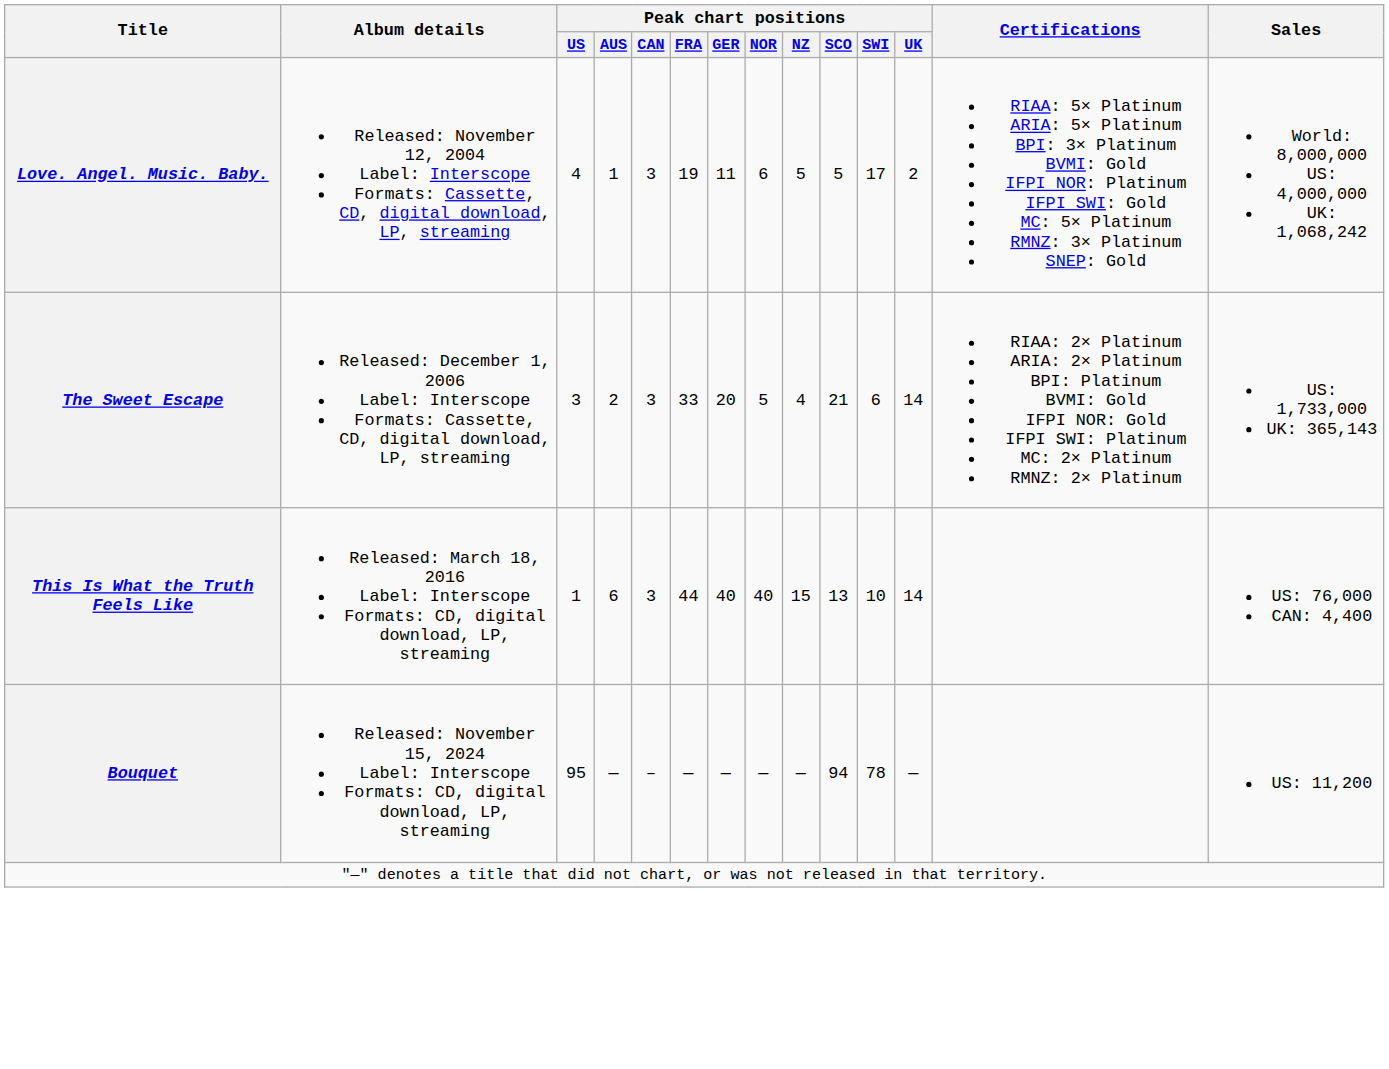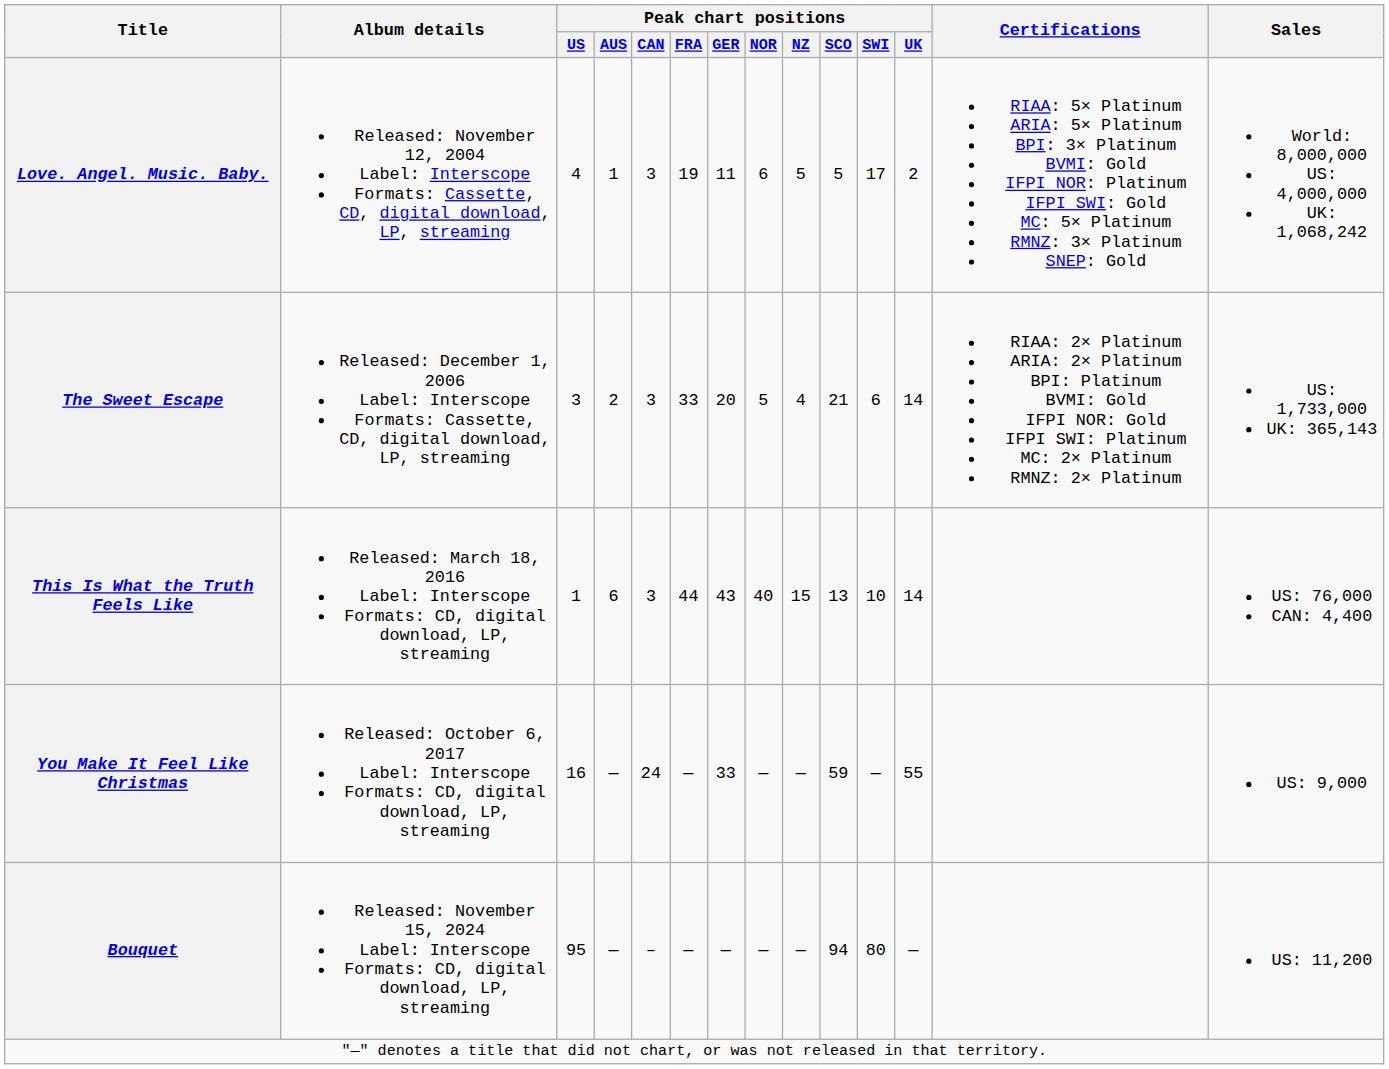This Is What the Truth Feels Like | Peak chart positions / GER: 40 -> 43
+ row: You Make It Feel Like Christmas | Released: October 6, 2017 Label: Interscope Formats: CD, digital download, LP, streaming | 16 | — | 24 | — | 33 | — | — | 59 | — | 55 | US: 9,000
Bouquet | Peak chart positions / SWI: 78 -> 80
